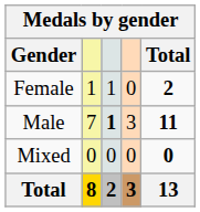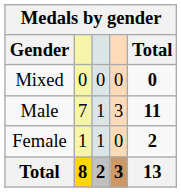rows swapped: Female <-> Mixed
Male | column 3: bold -> normal
